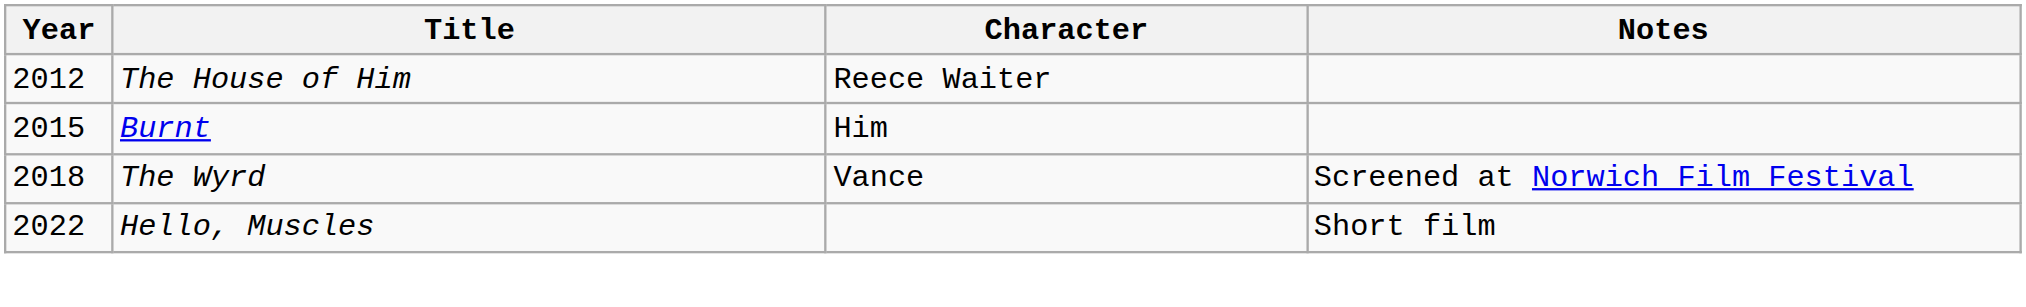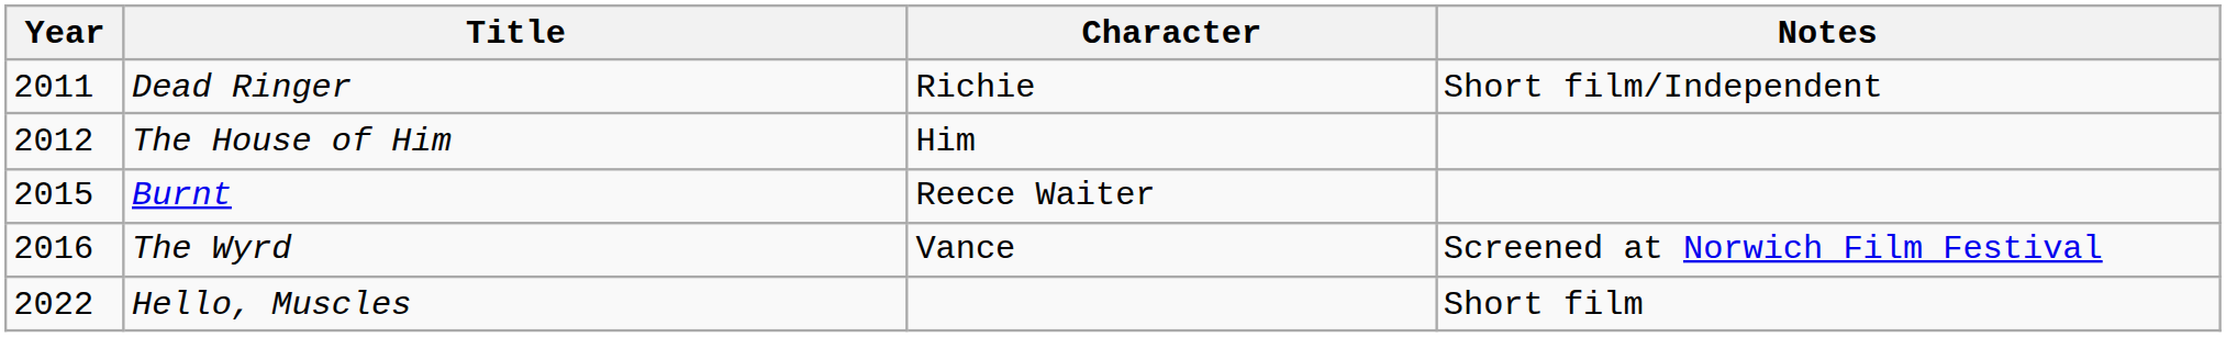+ row: 2011 | Dead Ringer | Richie | Short film/Independent
The House of Him | Character: Reece Waiter -> Him
Burnt | Character: Him -> Reece Waiter
The Wyrd | Year: 2018 -> 2016
